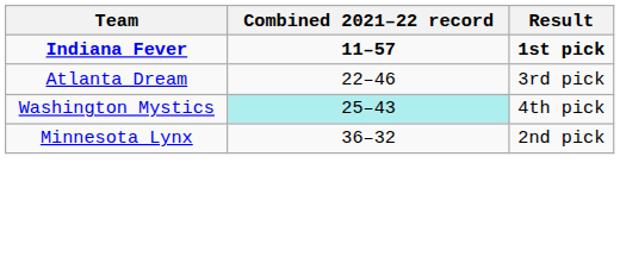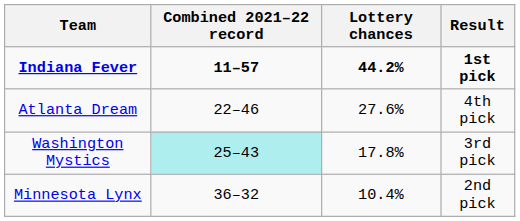+ column: Lottery chances | 44.2% | 27.6% | 17.8% | 10.4%
Atlanta Dream | Result: 3rd pick -> 4th pick
Washington Mystics | Result: 4th pick -> 3rd pick
